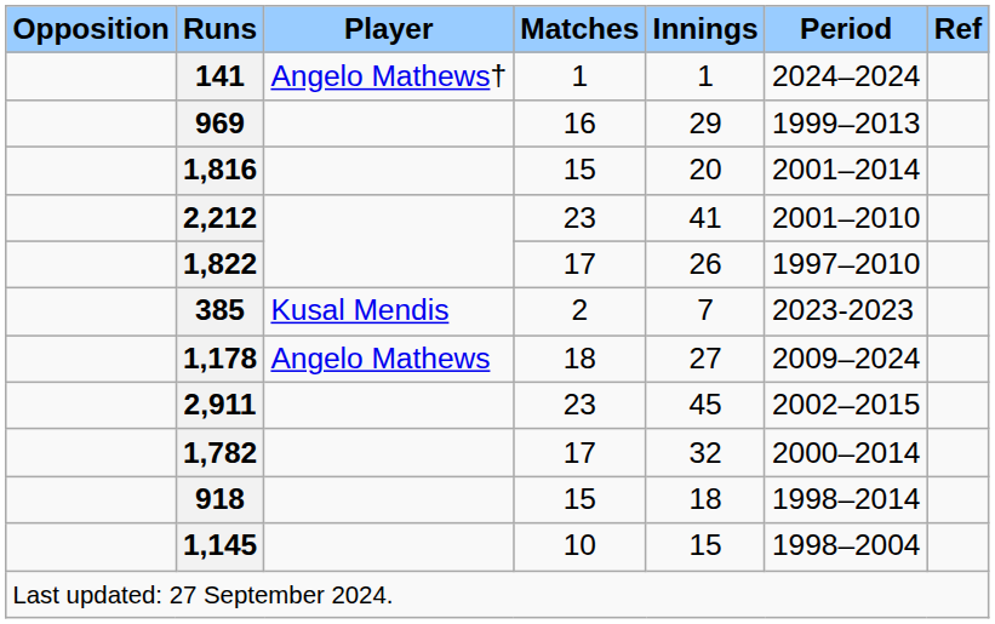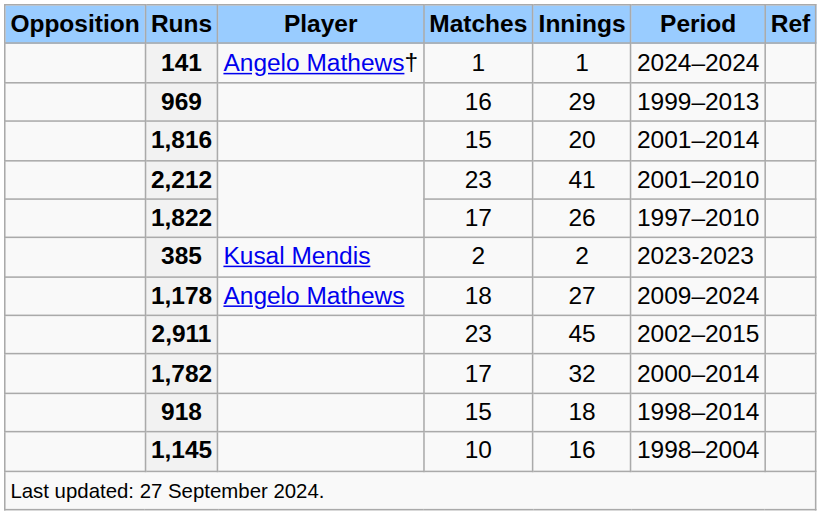385 | Innings: 7 -> 2
1,145 | Innings: 15 -> 16
